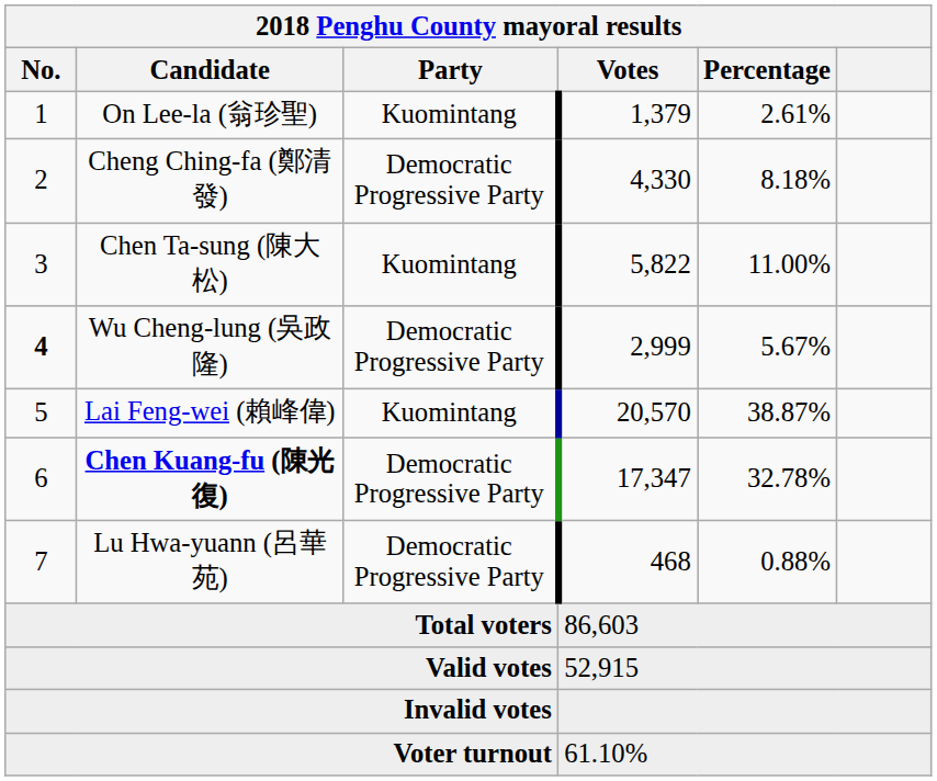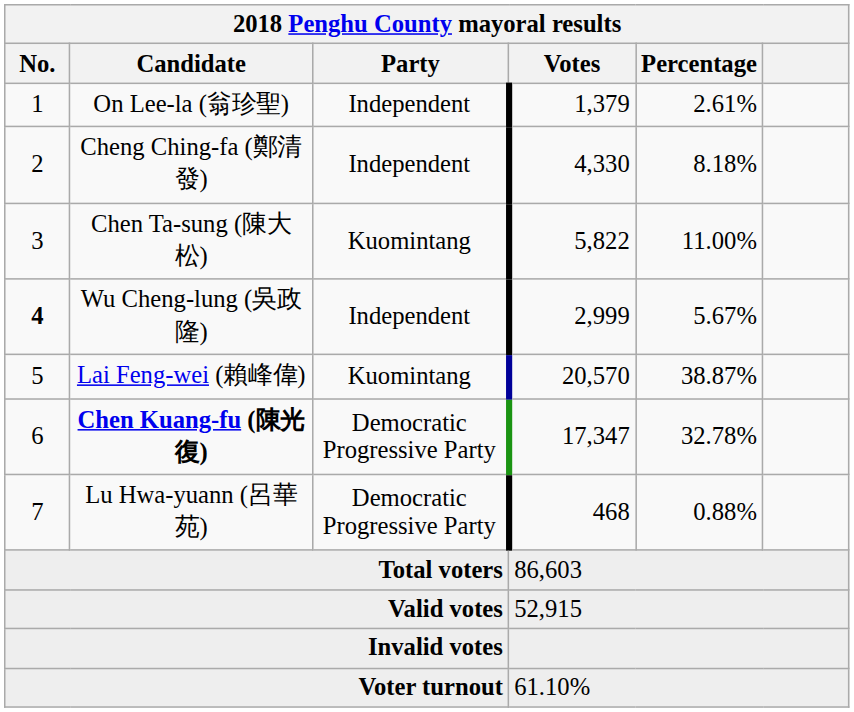On Lee-la (翁珍聖) | Party: Kuomintang -> Independent
Cheng Ching-fa (鄭清發) | Party: Democratic Progressive Party -> Independent
Wu Cheng-lung (吳政隆) | Party: Democratic Progressive Party -> Independent
